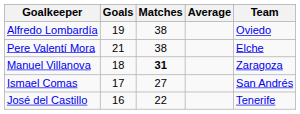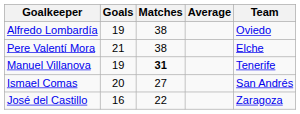Manuel Villanova | Goals: 18 -> 19
Manuel Villanova | Team: Zaragoza -> Tenerife
Ismael Comas | Goals: 17 -> 20
José del Castillo | Team: Tenerife -> Zaragoza
